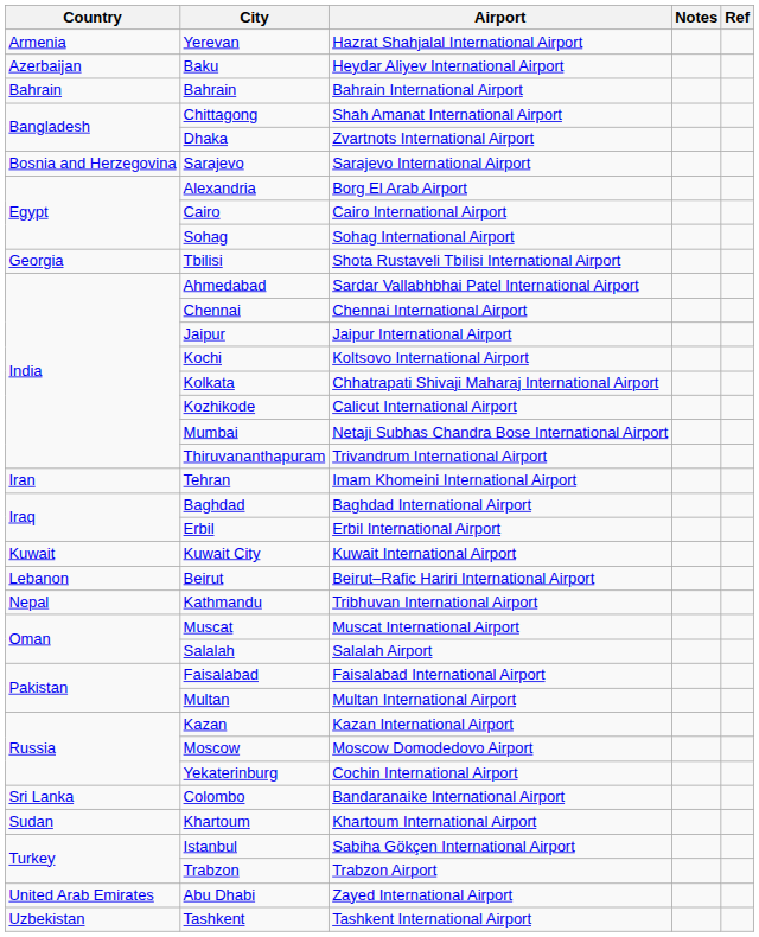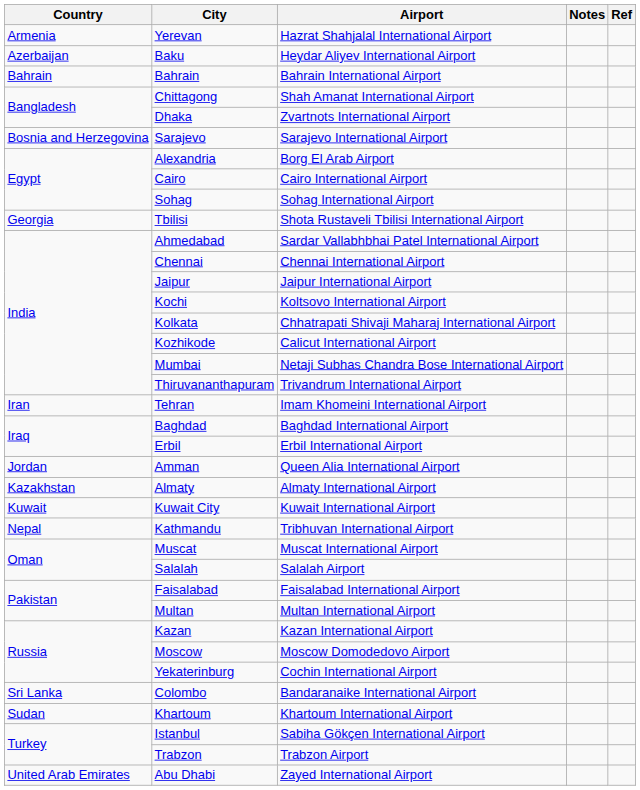+ row: Jordan | Amman | Queen Alia International Airport
+ row: Kazakhstan | Almaty | Almaty International Airport
- row: Lebanon | Beirut | Beirut–Rafic Hariri International Airport
- row: Uzbekistan | Tashkent | Tashkent International Airport
